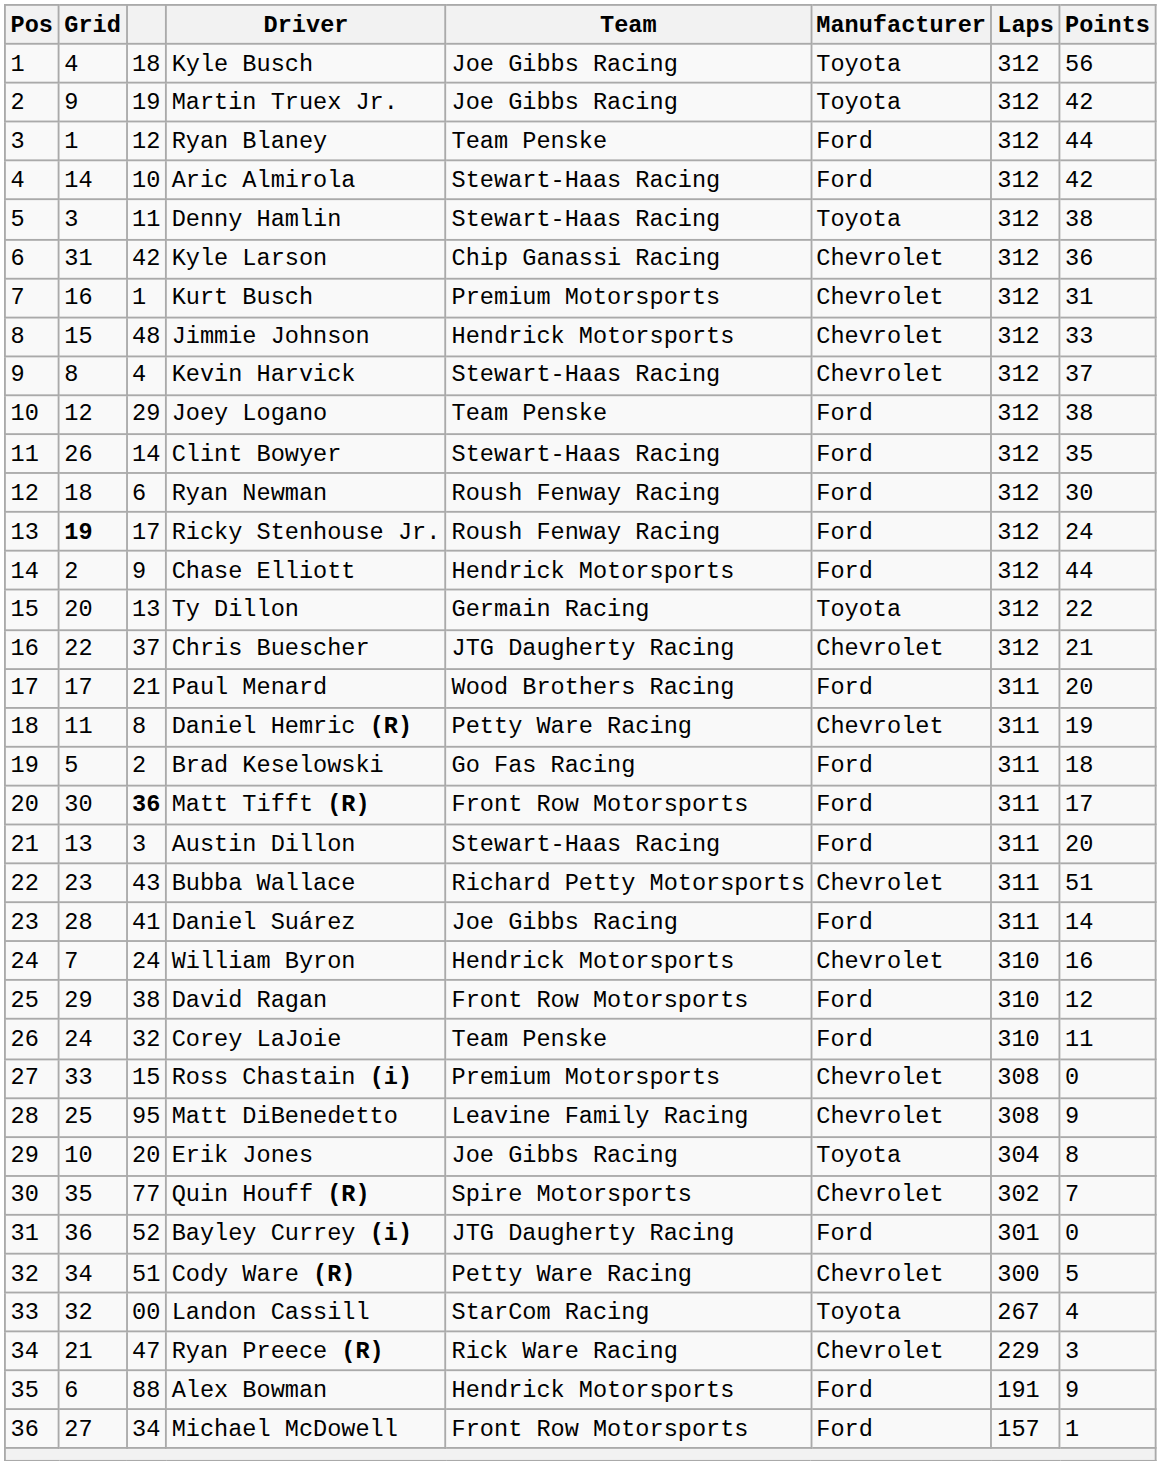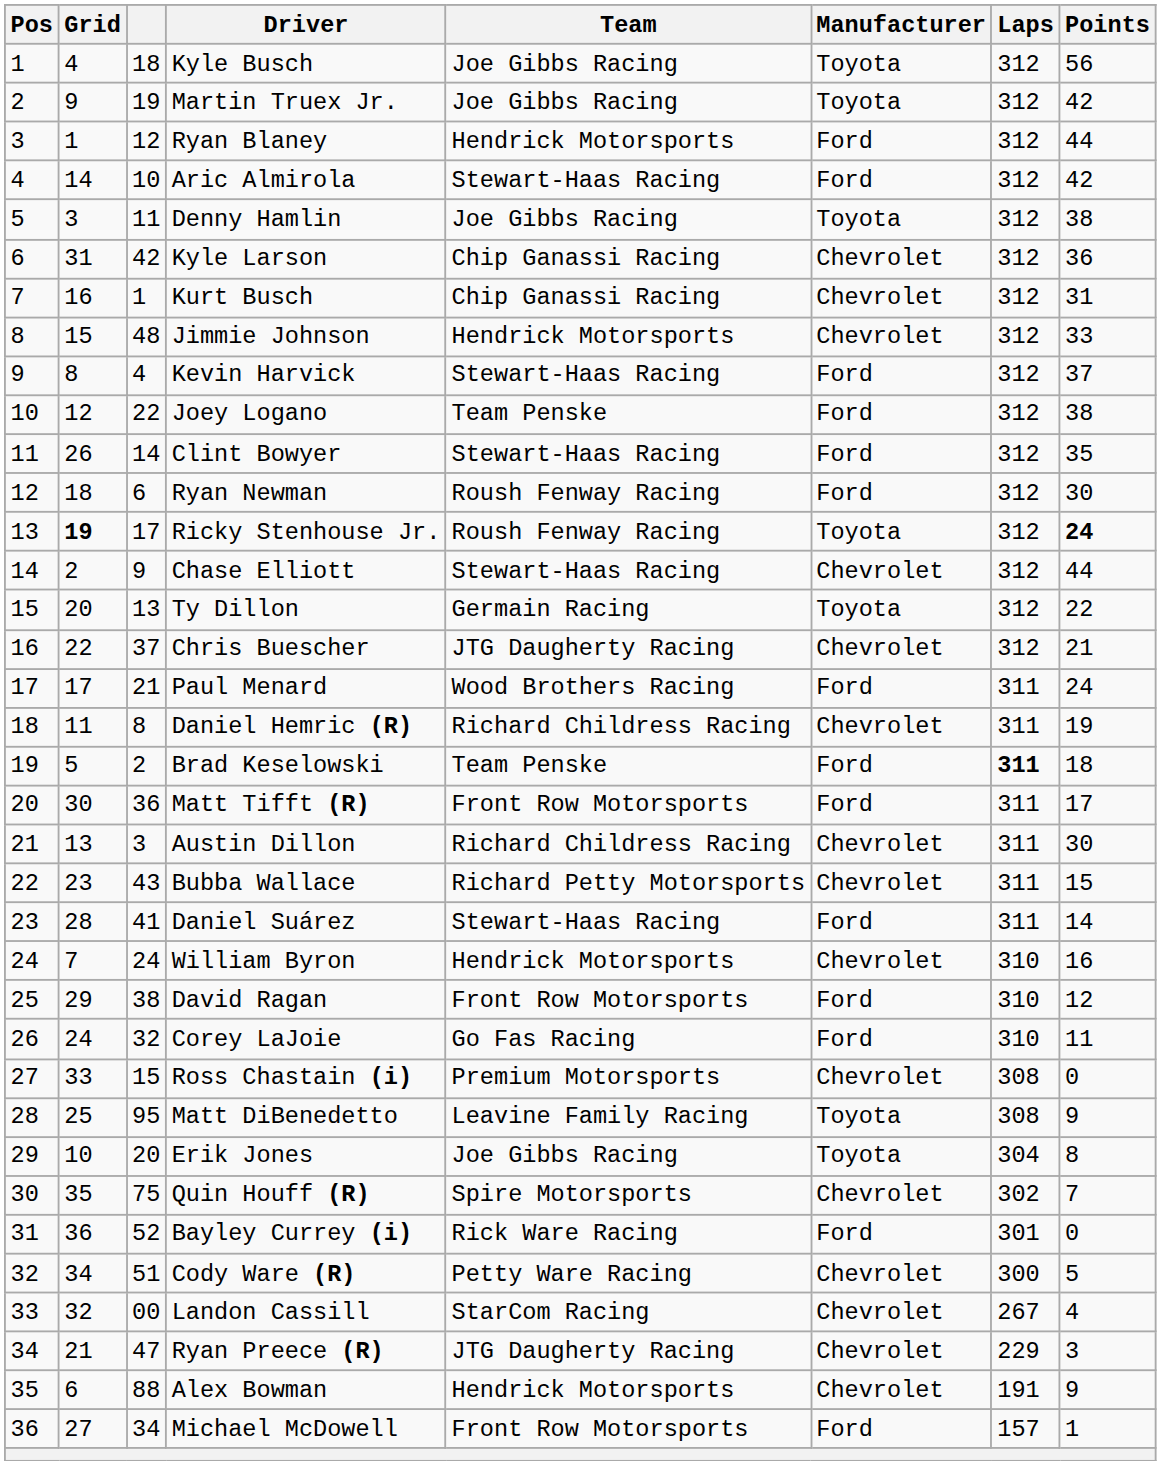Ryan Blaney | Team: Team Penske -> Hendrick Motorsports
Denny Hamlin | Team: Stewart-Haas Racing -> Joe Gibbs Racing
Kurt Busch | Team: Premium Motorsports -> Chip Ganassi Racing
Kevin Harvick | Manufacturer: Chevrolet -> Ford
Joey Logano | column 3: 29 -> 22
Ricky Stenhouse Jr. | Manufacturer: Ford -> Toyota
Ricky Stenhouse Jr. | Points: normal -> bold
Chase Elliott | Team: Hendrick Motorsports -> Stewart-Haas Racing
Chase Elliott | Manufacturer: Ford -> Chevrolet
Paul Menard | Points: 20 -> 24
Daniel Hemric (R) | Team: Petty Ware Racing -> Richard Childress Racing
Brad Keselowski | Team: Go Fas Racing -> Team Penske
Brad Keselowski | Laps: normal -> bold
Matt Tifft (R) | column 3: bold -> normal
Austin Dillon | Team: Stewart-Haas Racing -> Richard Childress Racing
Austin Dillon | Manufacturer: Ford -> Chevrolet
Austin Dillon | Points: 20 -> 30
Bubba Wallace | Points: 51 -> 15
Daniel Suárez | Team: Joe Gibbs Racing -> Stewart-Haas Racing
Corey LaJoie | Team: Team Penske -> Go Fas Racing
Matt DiBenedetto | Manufacturer: Chevrolet -> Toyota
Quin Houff (R) | column 3: 77 -> 75
Bayley Currey (i) | Team: JTG Daugherty Racing -> Rick Ware Racing
Landon Cassill | Manufacturer: Toyota -> Chevrolet
Ryan Preece (R) | Team: Rick Ware Racing -> JTG Daugherty Racing
Alex Bowman | Manufacturer: Ford -> Chevrolet
